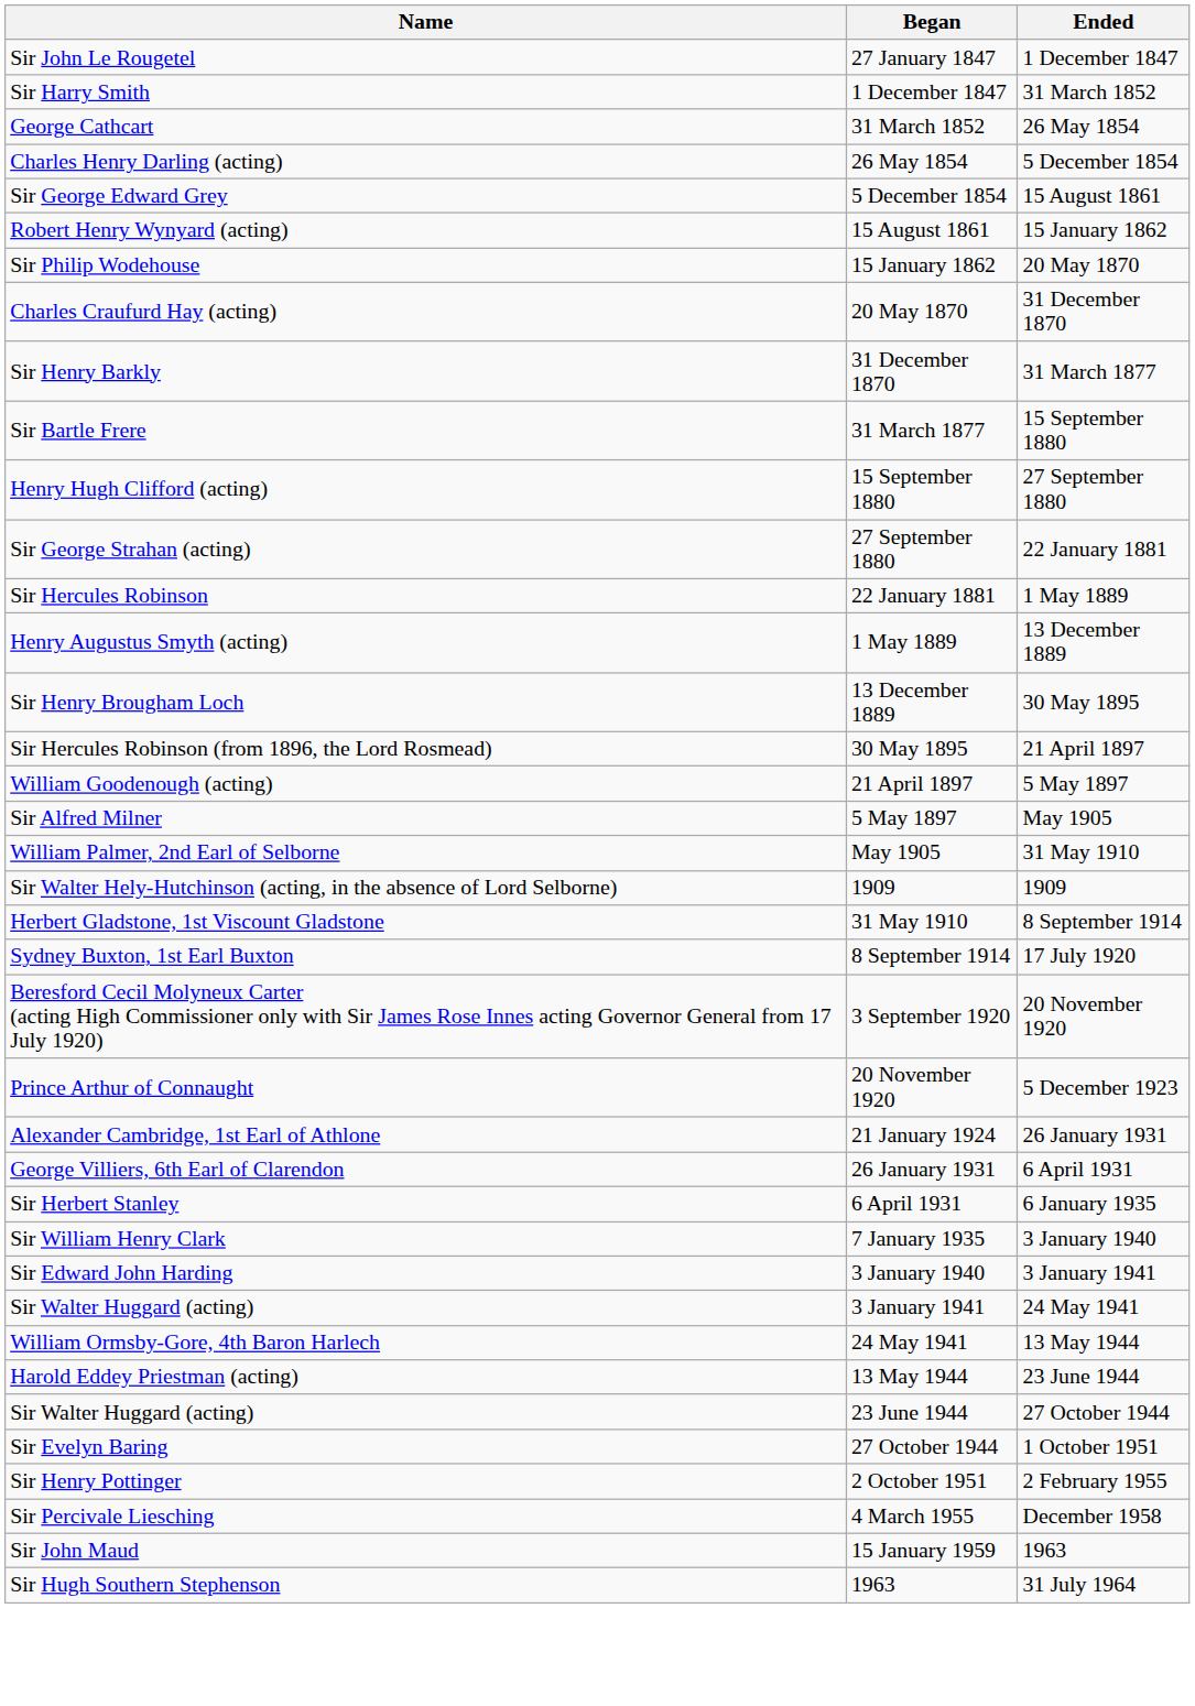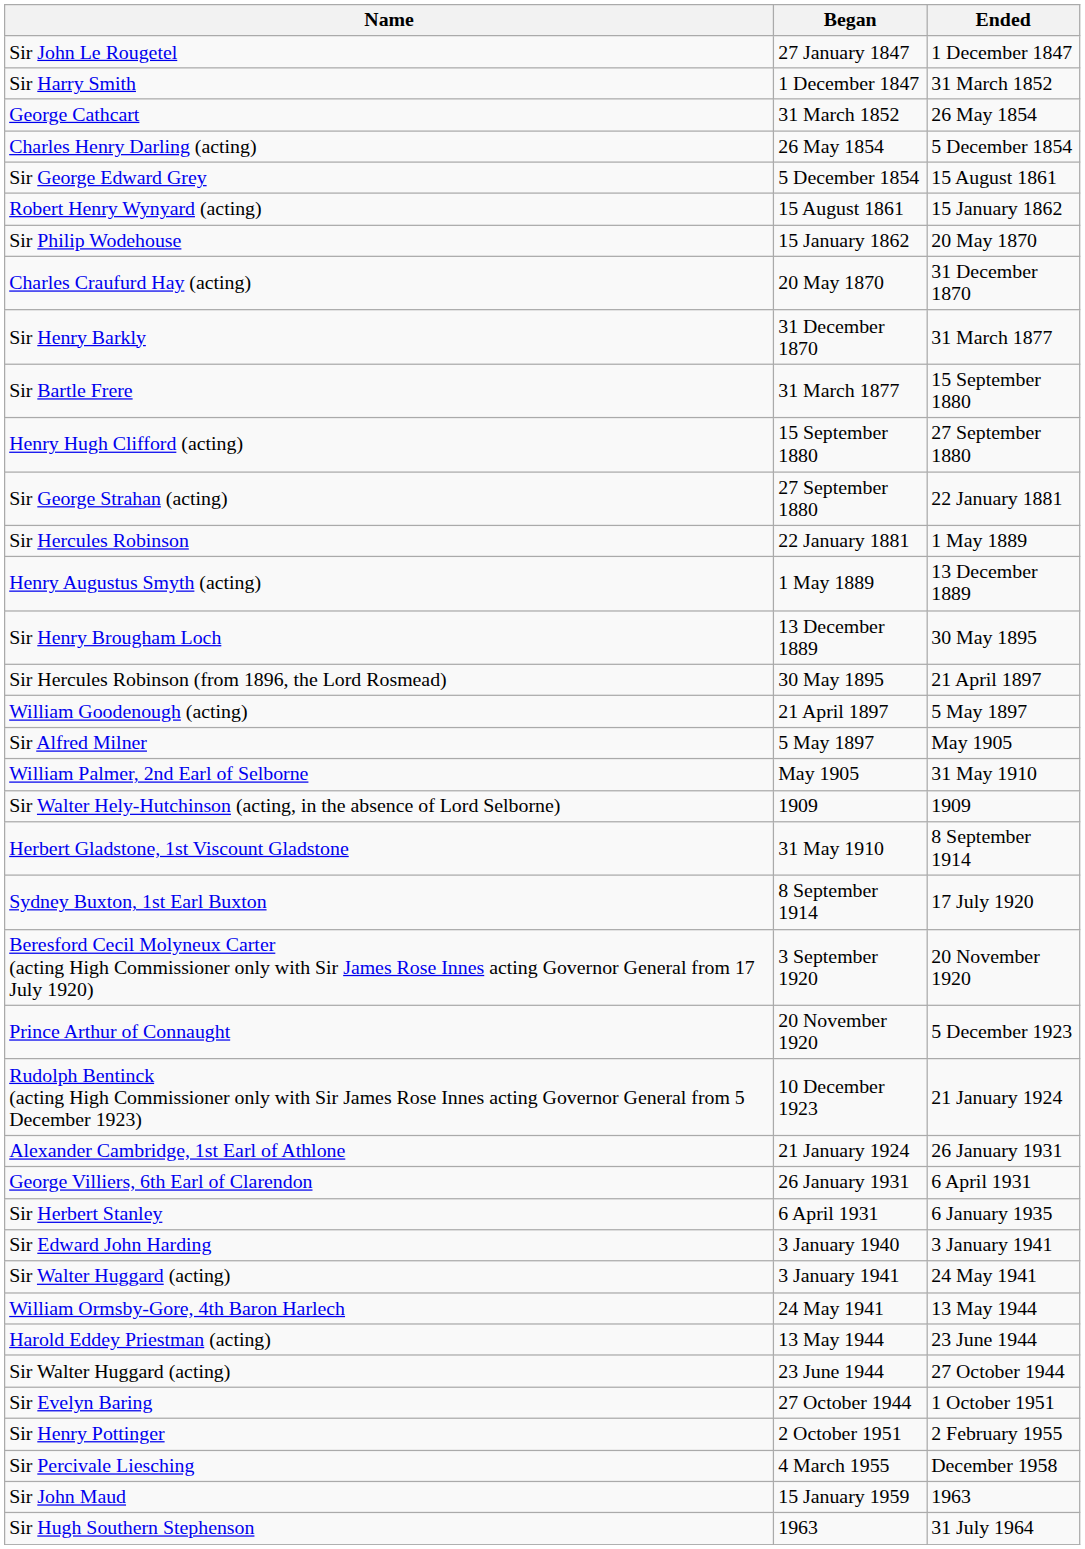+ row: Rudolph Bentinck (acting High Commissioner only with Sir James Rose Innes acting Governor General from 5 December 1923) | 10 December 1923 | 21 January 1924
- row: Sir William Henry Clark | 7 January 1935 | 3 January 1940
